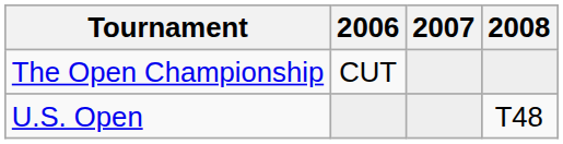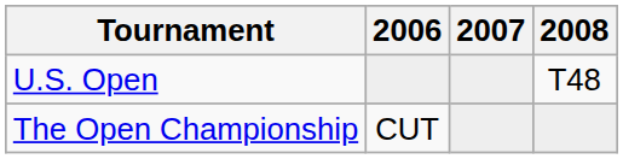rows swapped: U.S. Open <-> The Open Championship
